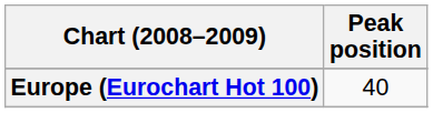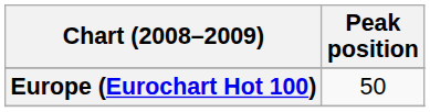Europe (Eurochart Hot 100) | Peak position: 40 -> 50
